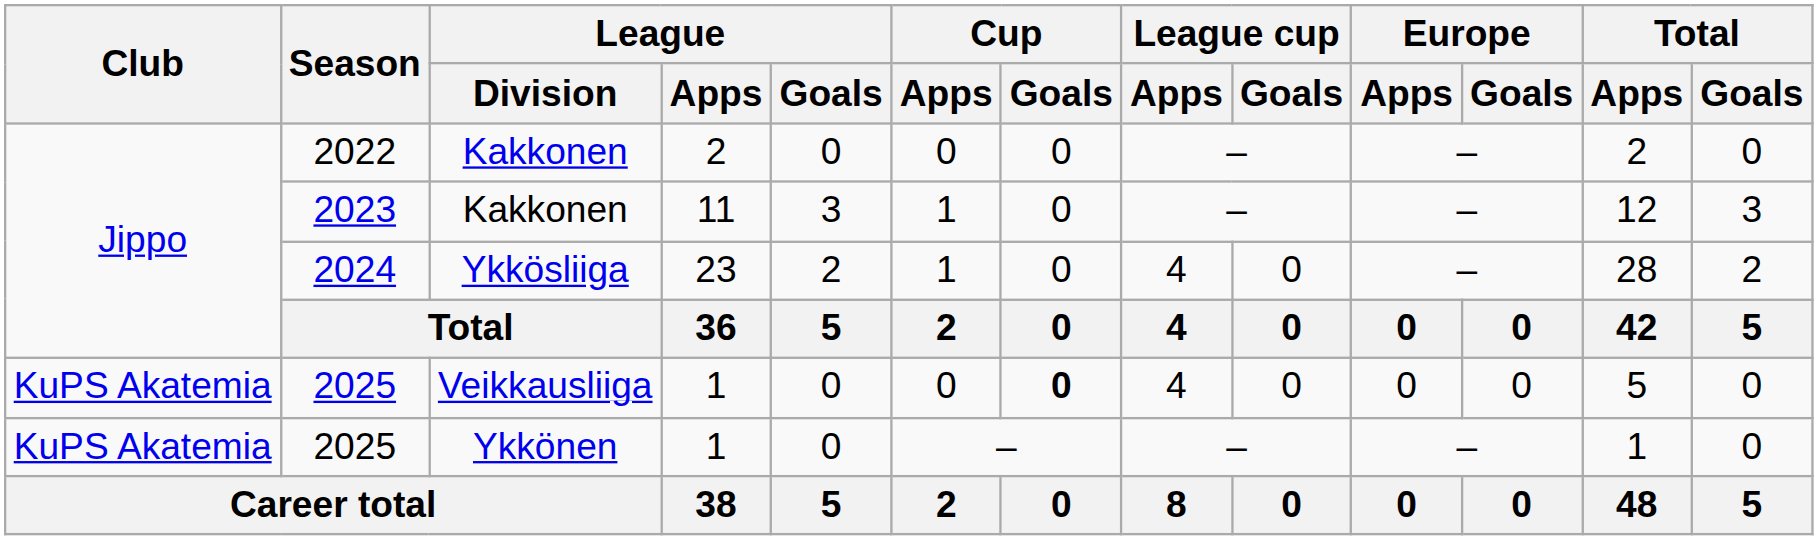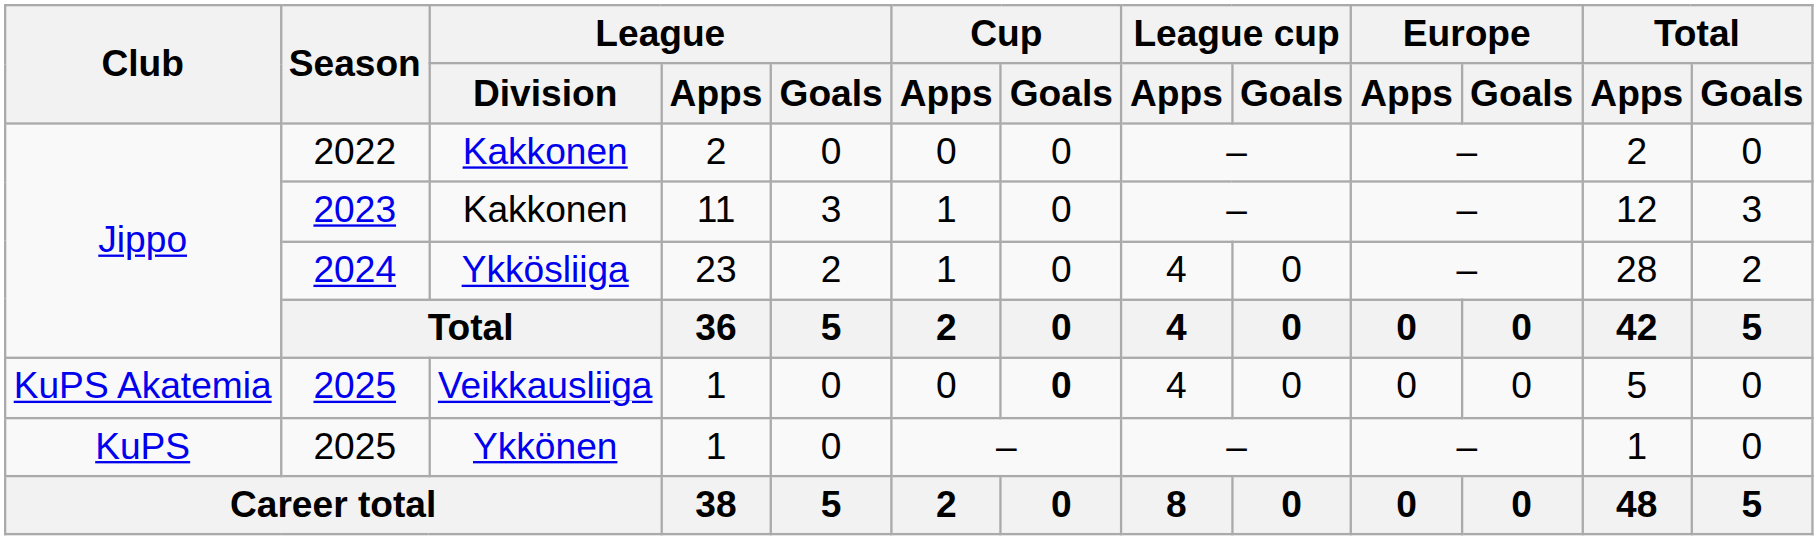2025 / Ykkönen | Club: KuPS Akatemia -> KuPS
